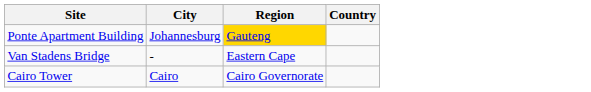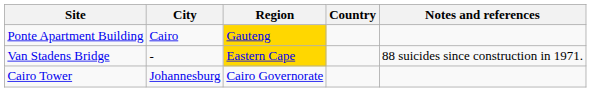+ column: Notes and references | 88 suicides since construction in 1971.
Ponte Apartment Building | City: Johannesburg -> Cairo
Van Stadens Bridge | Region: no background -> gold background
Cairo Tower | City: Cairo -> Johannesburg
